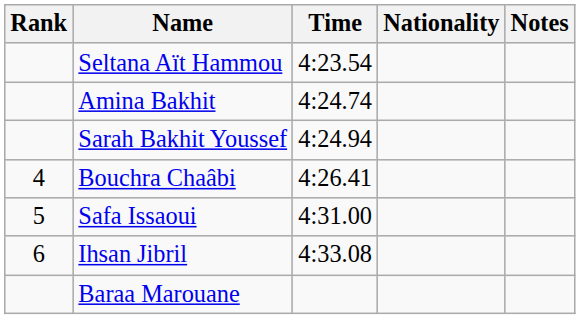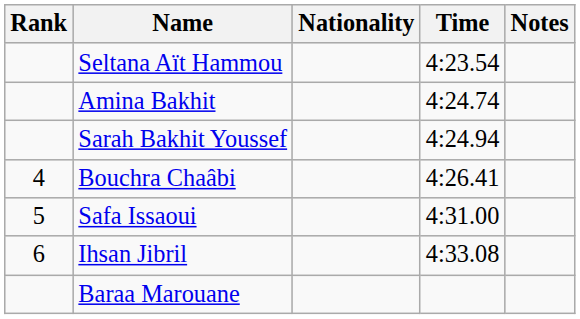columns swapped: Nationality <-> Time
